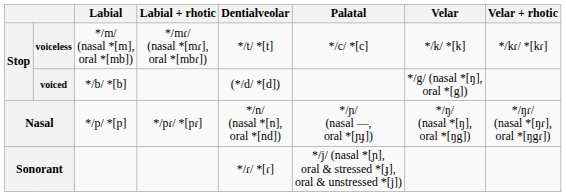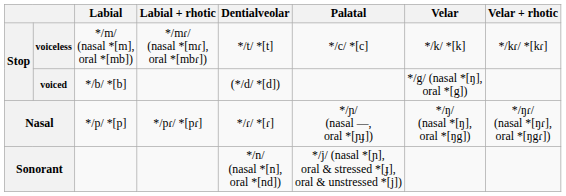Nasal | Dentialveolar: */n/ (nasal *[n], oral *[nd]) -> */ɾ/ *[ɾ]
Sonorant | Dentialveolar: */ɾ/ *[ɾ] -> */n/ (nasal *[n], oral *[nd])
